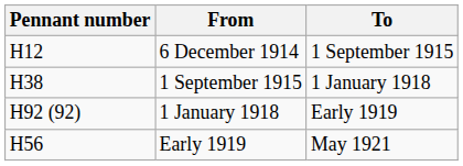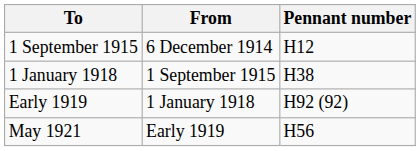columns swapped: Pennant number <-> To
